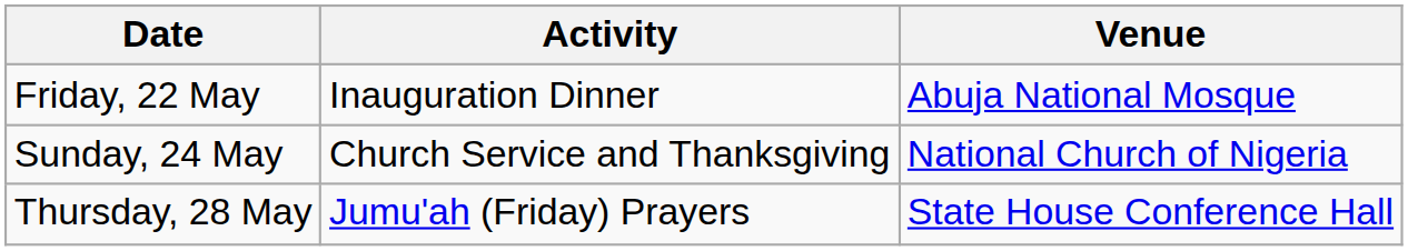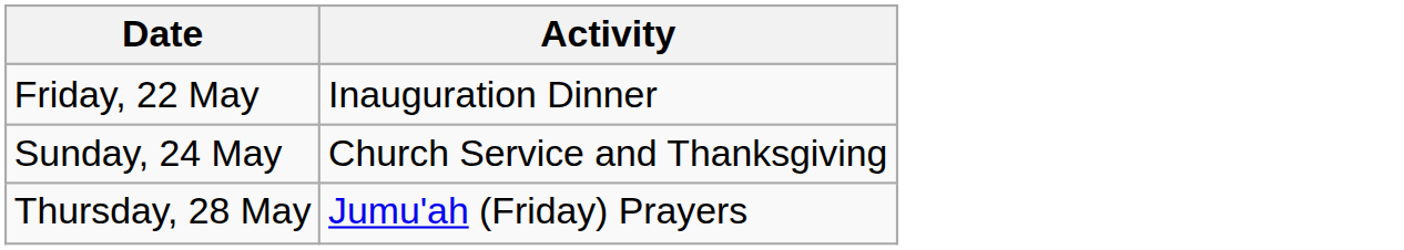- column: Venue | Abuja National Mosque | National Church of Nigeria | State House Conference Hall
